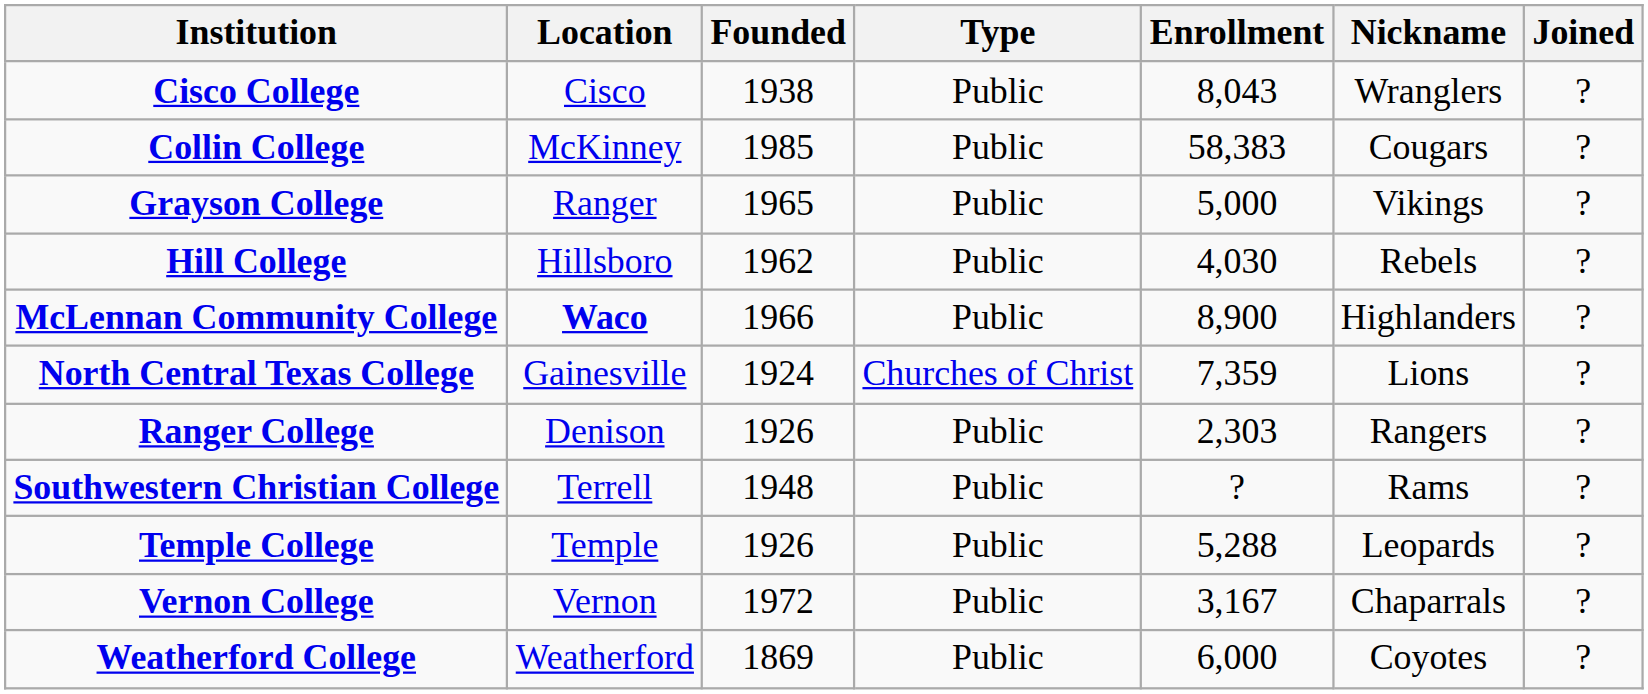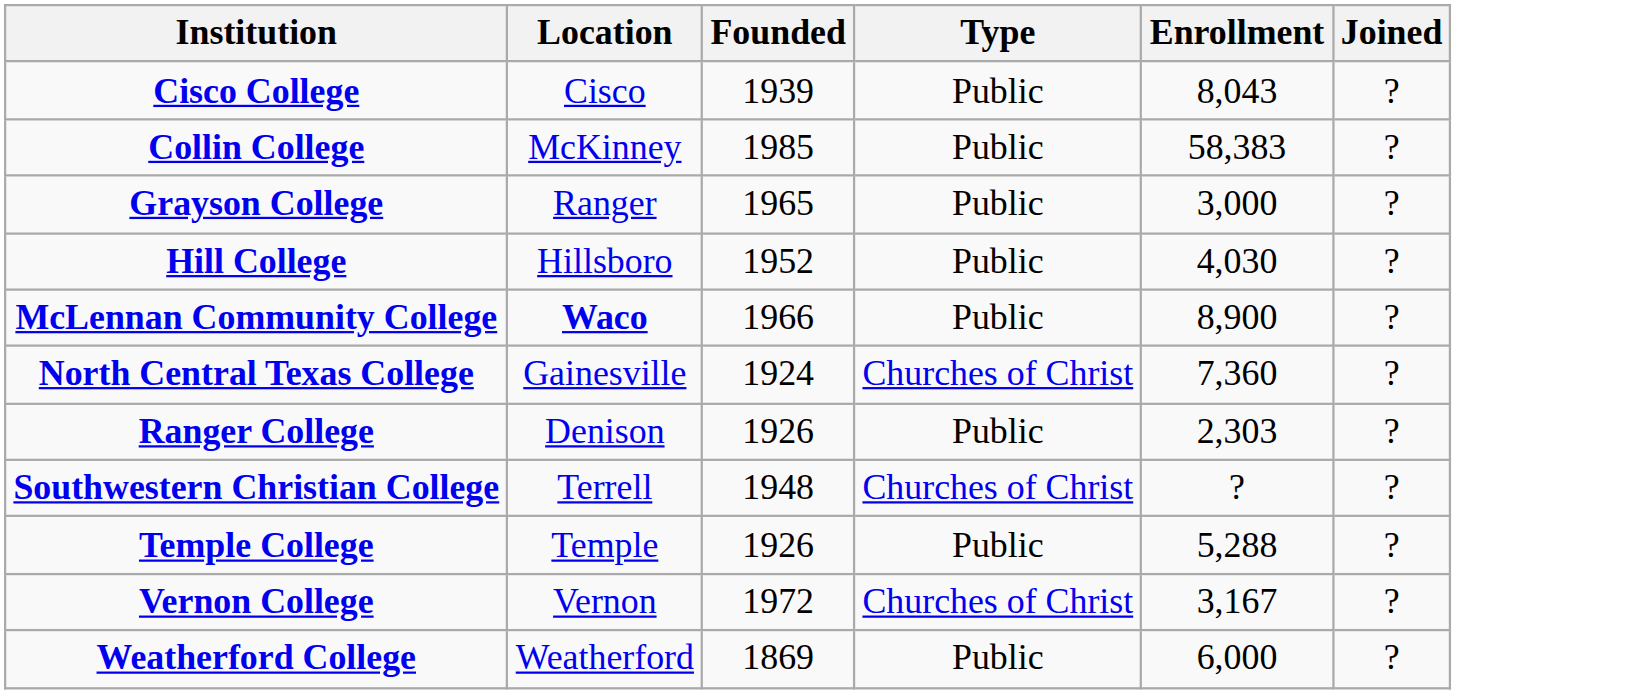- column: Nickname | Wranglers | Cougars | Vikings | Rebels | Highlanders | Lions | Rangers | Rams | Leopards | Chaparrals | Coyotes
Cisco College | Founded: 1938 -> 1939
Grayson College | Enrollment: 5,000 -> 3,000
Hill College | Founded: 1962 -> 1952
North Central Texas College | Enrollment: 7,359 -> 7,360
Southwestern Christian College | Type: Public -> Churches of Christ
Vernon College | Type: Public -> Churches of Christ
